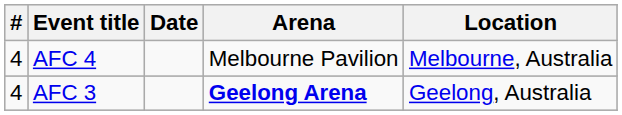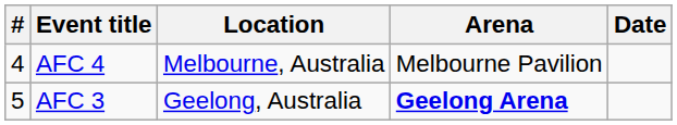columns swapped: Date <-> Location
AFC 3 | #: 4 -> 5
